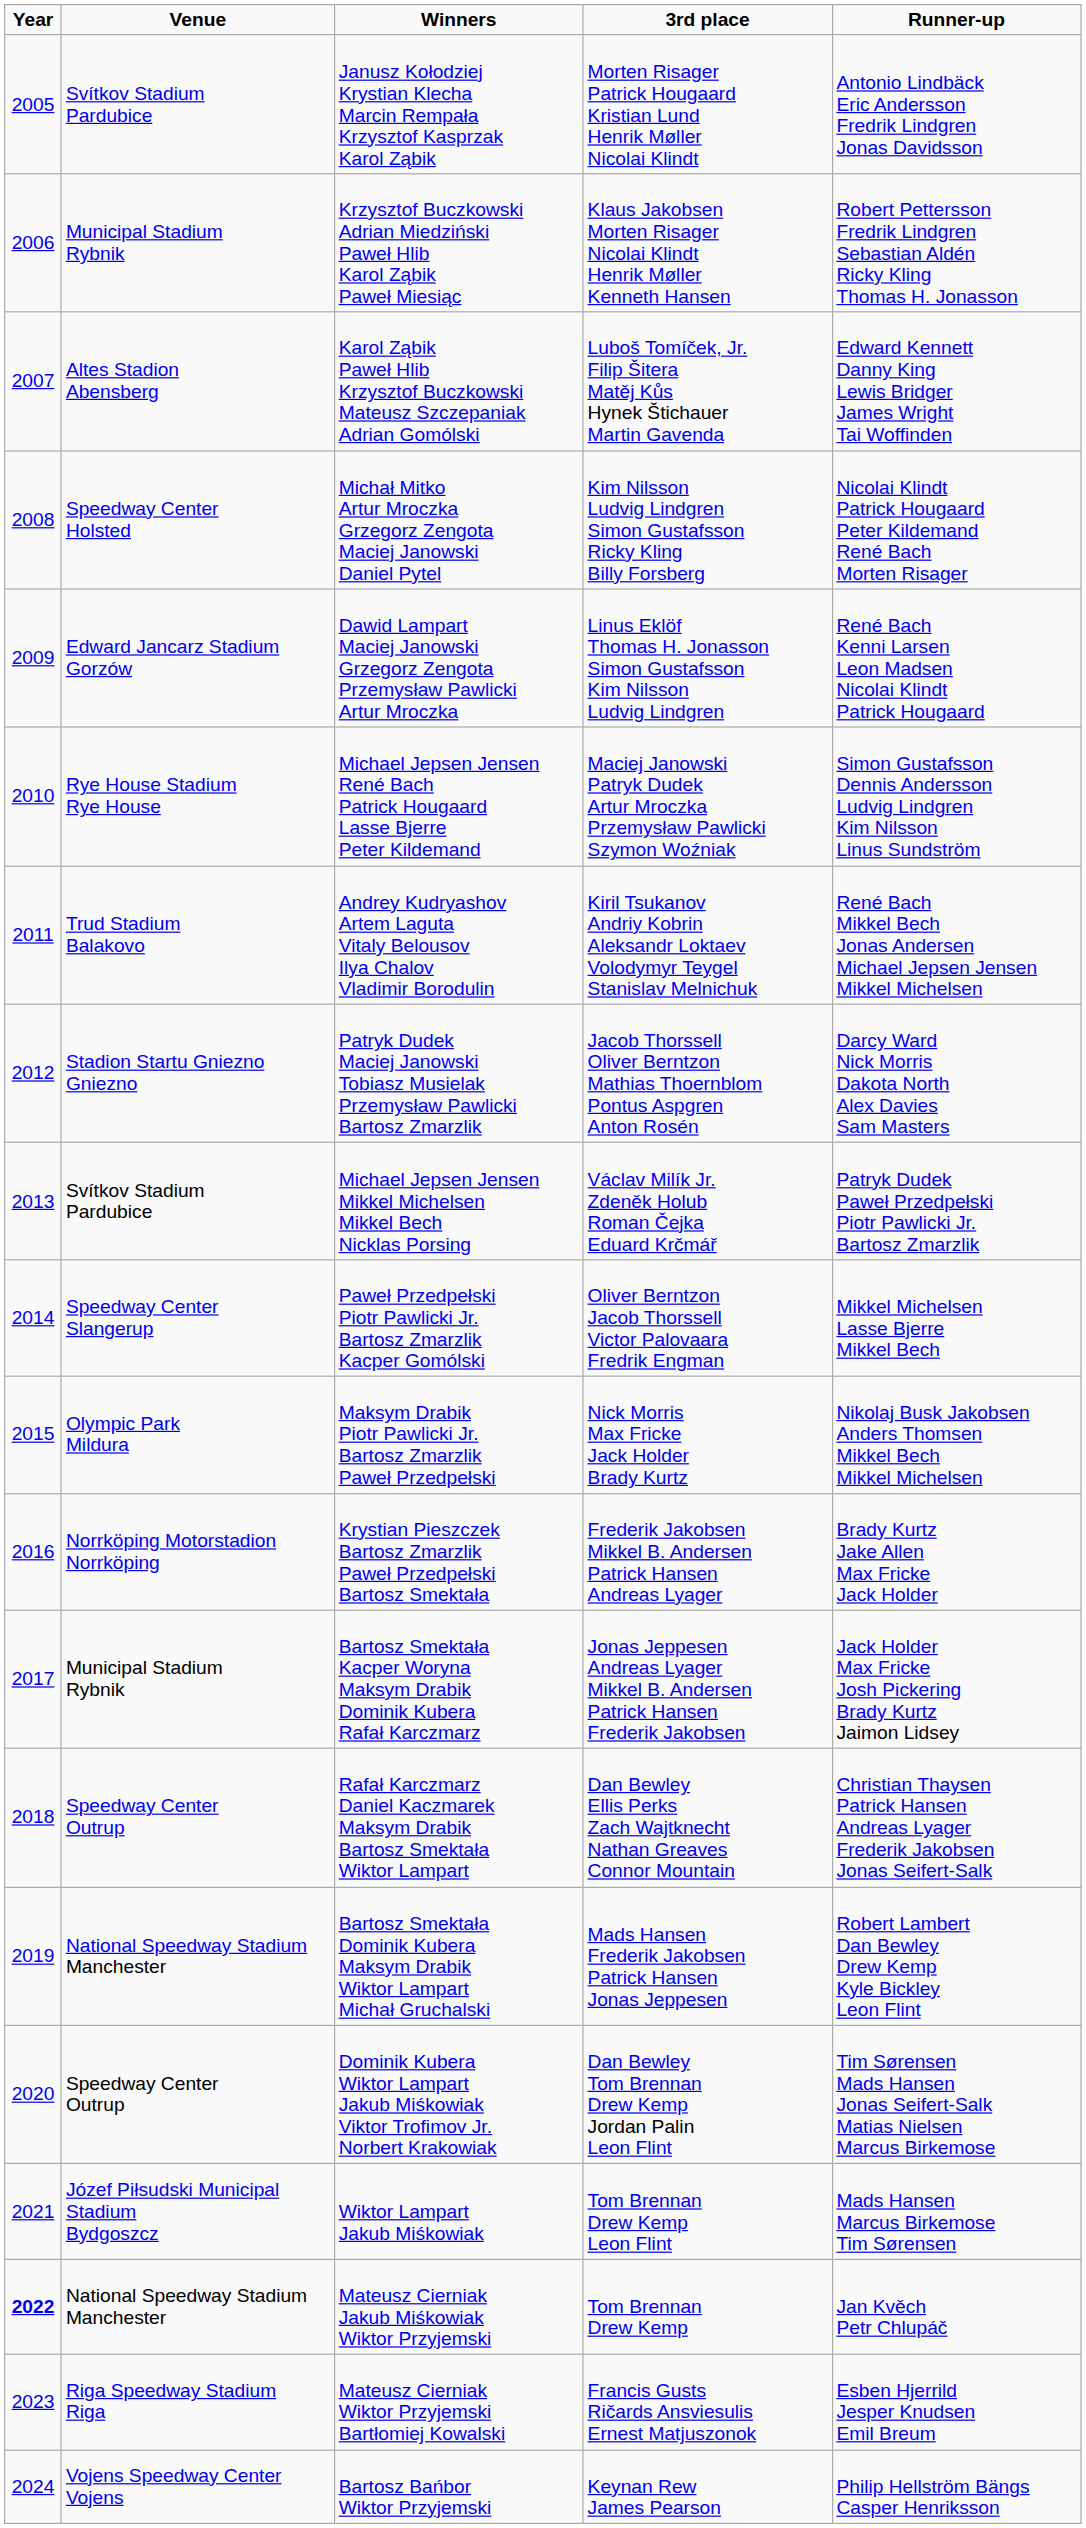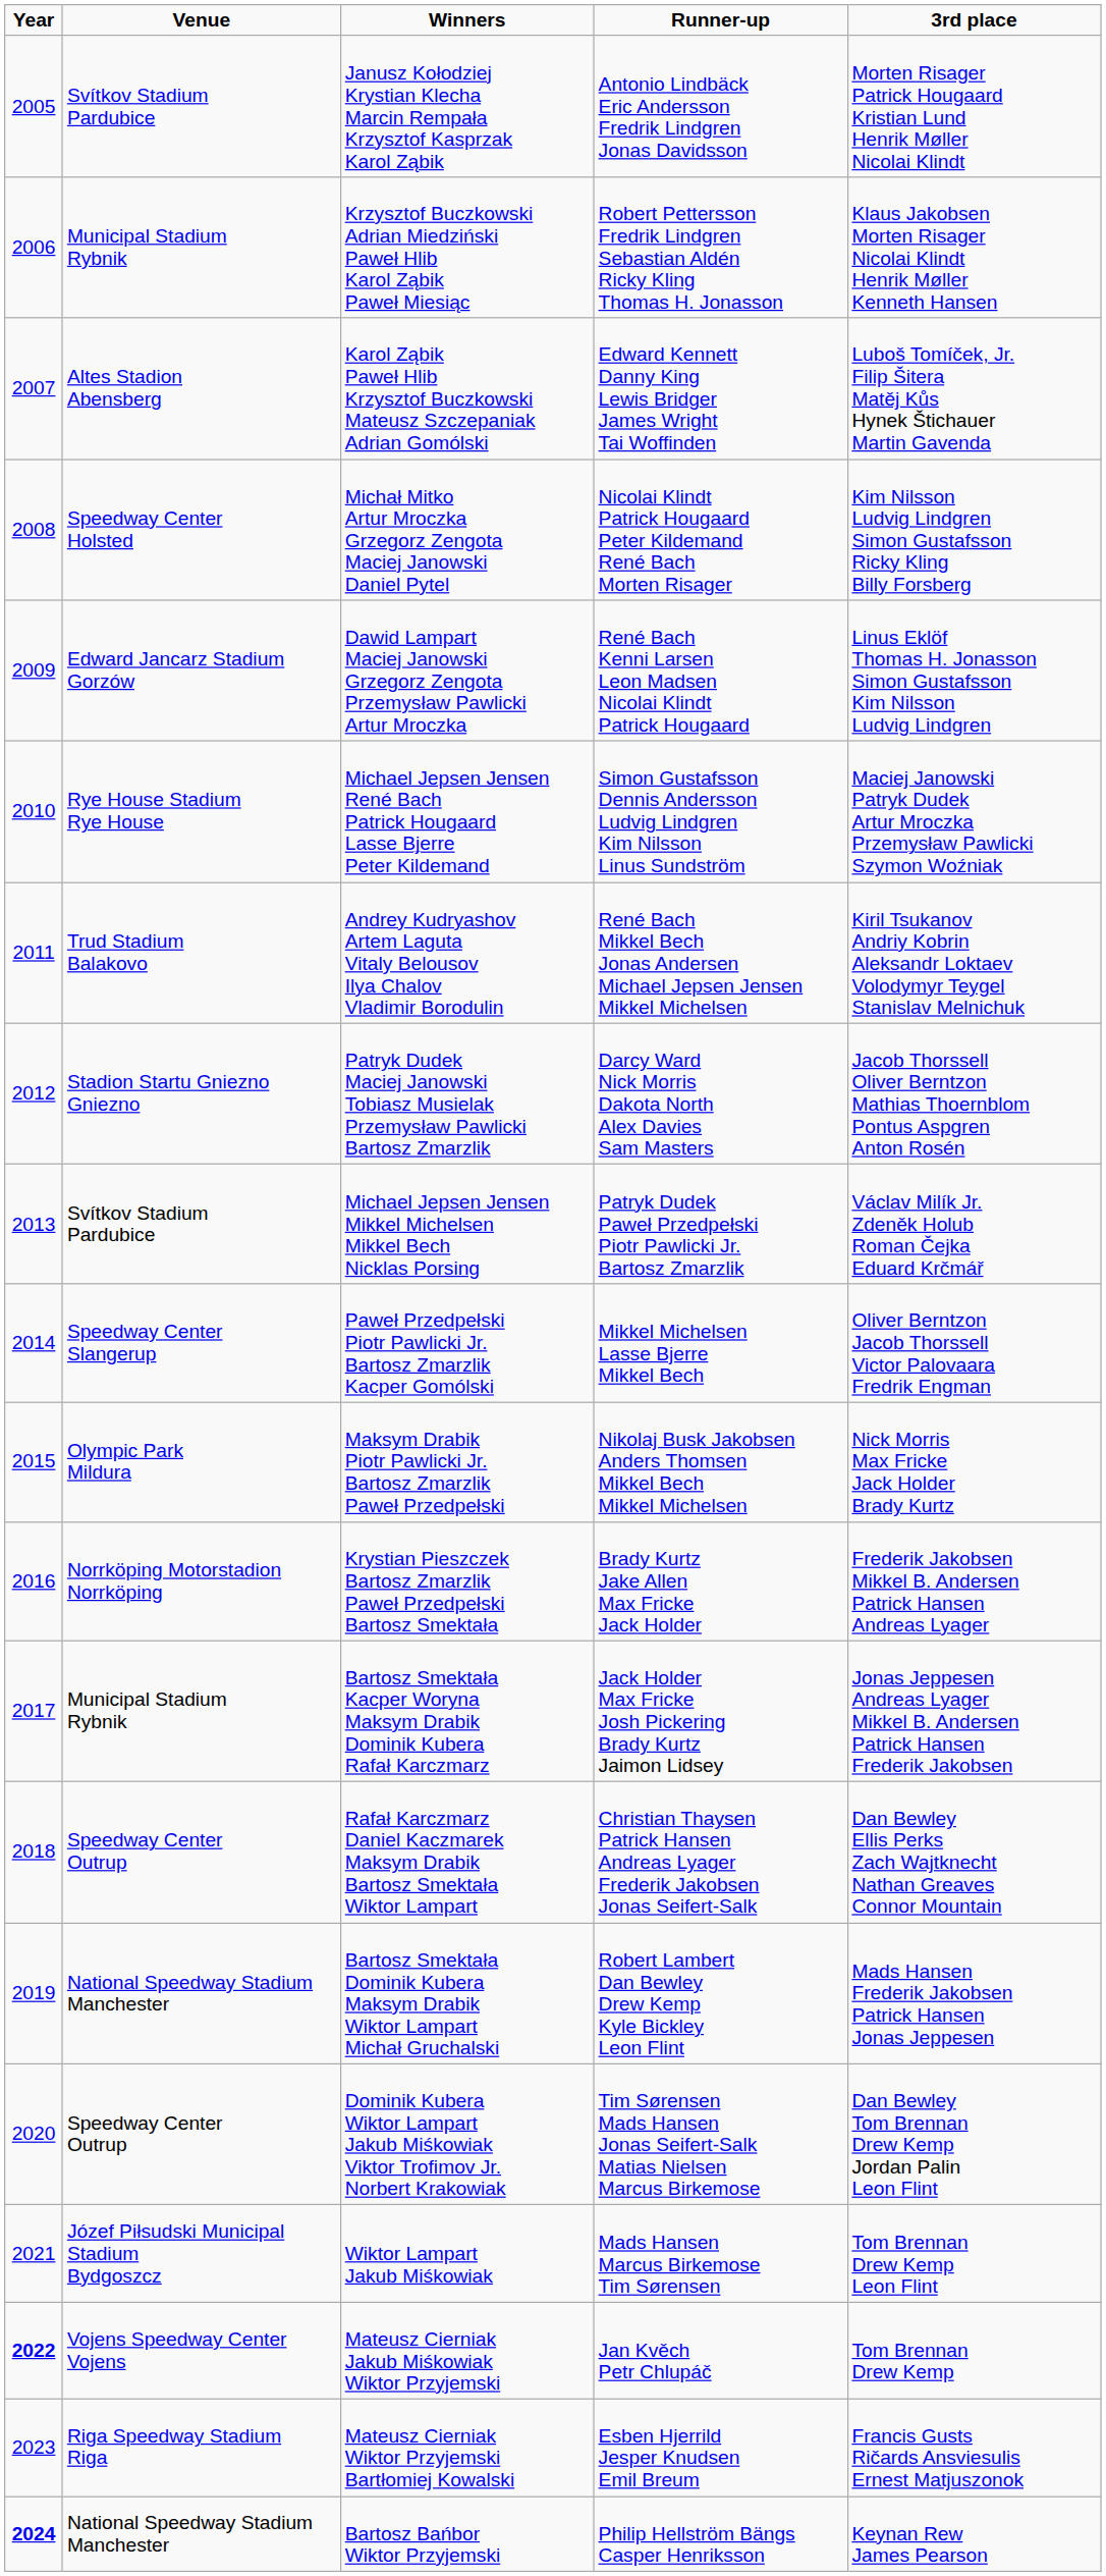columns swapped: Runner-up <-> 3rd place
Mateusz Cierniak Jakub Miśkowiak Wiktor Przyjemski | Venue: National Speedway Stadium Manchester -> Vojens Speedway Center Vojens
Bartosz Bańbor Wiktor Przyjemski | Year: normal -> bold
Bartosz Bańbor Wiktor Przyjemski | Venue: Vojens Speedway Center Vojens -> National Speedway Stadium Manchester
